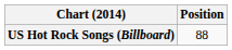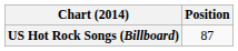US Hot Rock Songs (Billboard) | Position: 88 -> 87
